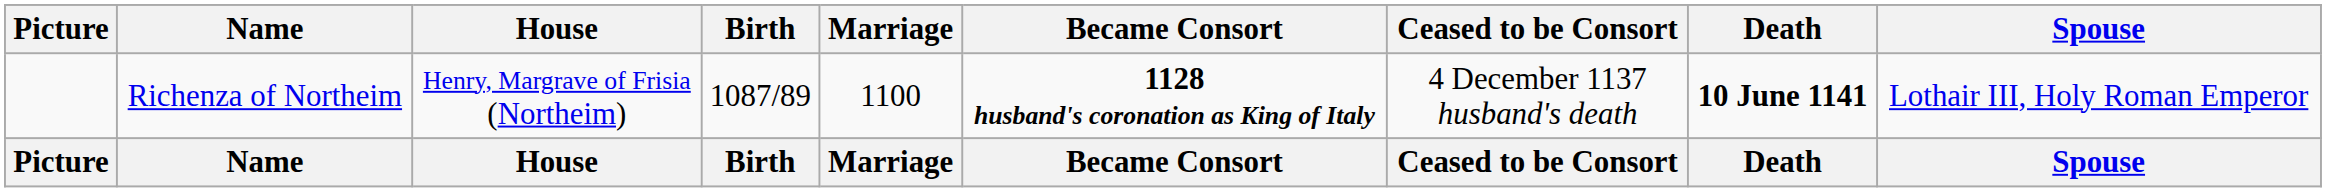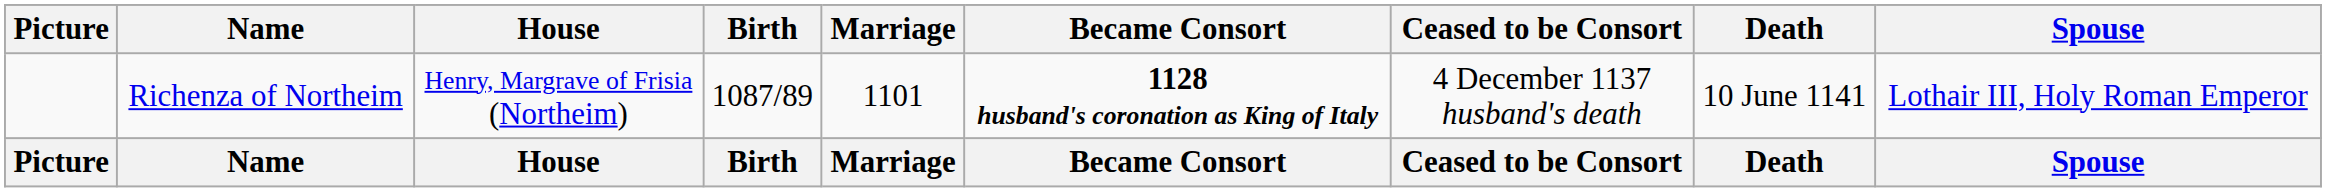Richenza of Northeim | Marriage: 1100 -> 1101
Richenza of Northeim | Death: bold -> normal
